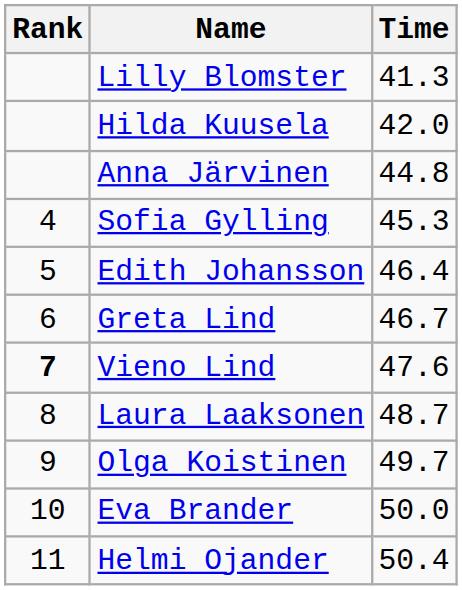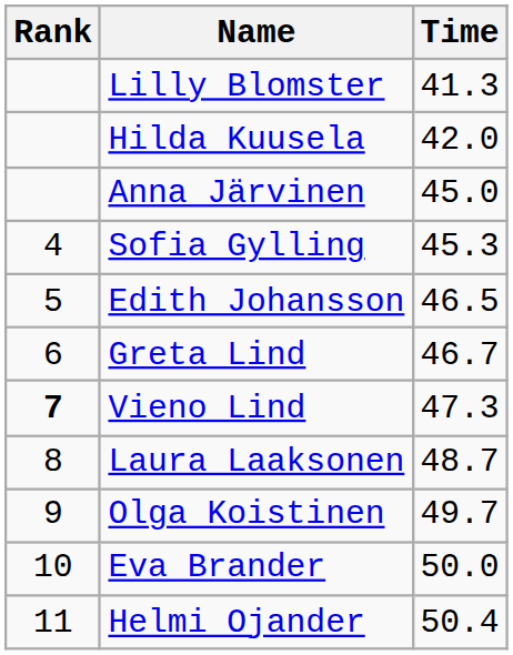Anna Järvinen | Time: 44.8 -> 45.0
Edith Johansson | Time: 46.4 -> 46.5
Vieno Lind | Time: 47.6 -> 47.3
